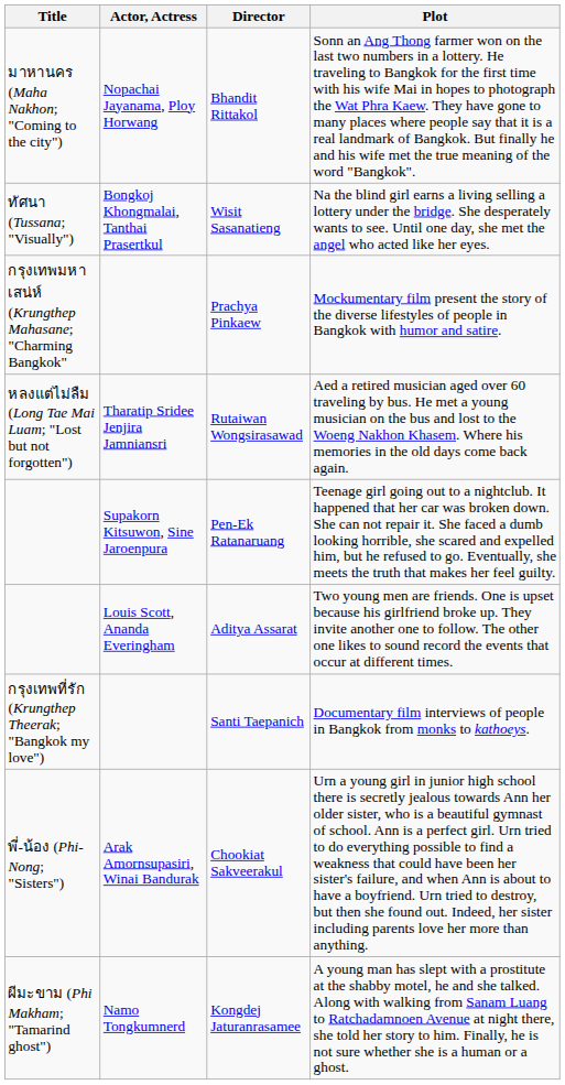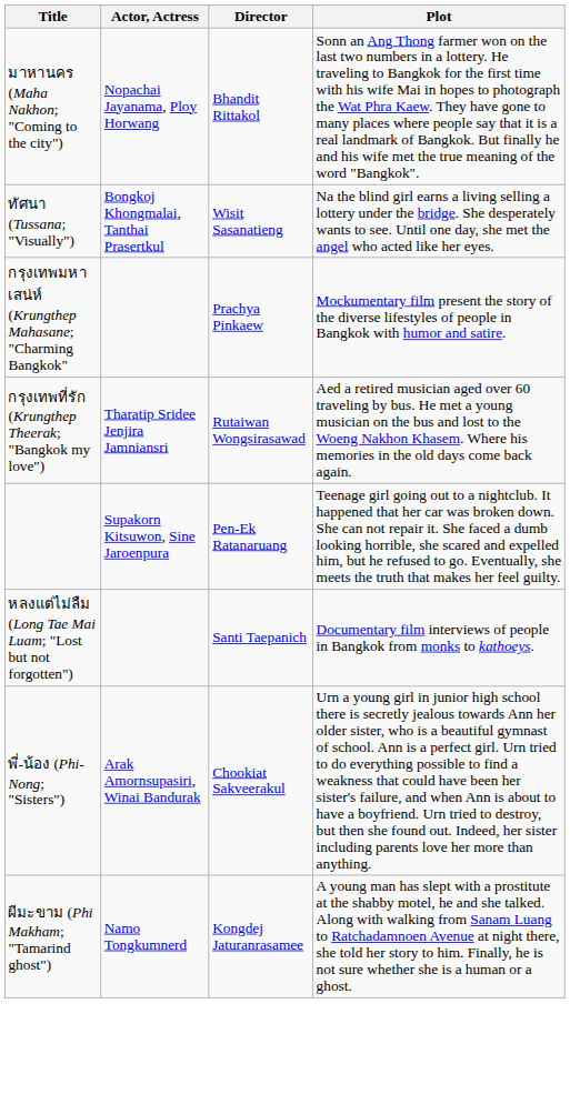Rutaiwan Wongsirasawad | Title: หลงแต่ไม่ลืม (Long Tae Mai Luam; "Lost but not forgotten") -> กรุงเทพที่รัก (Krungthep Theerak; "Bangkok my love")
- row: Louis Scott, Ananda Everingham | Aditya Assarat | Two young men are friends. One is upset because his girlfriend broke up. They invite another one to follow. The other one likes to sound record the events that occur at different times.
Santi Taepanich | Title: กรุงเทพที่รัก (Krungthep Theerak; "Bangkok my love") -> หลงแต่ไม่ลืม (Long Tae Mai Luam; "Lost but not forgotten")
